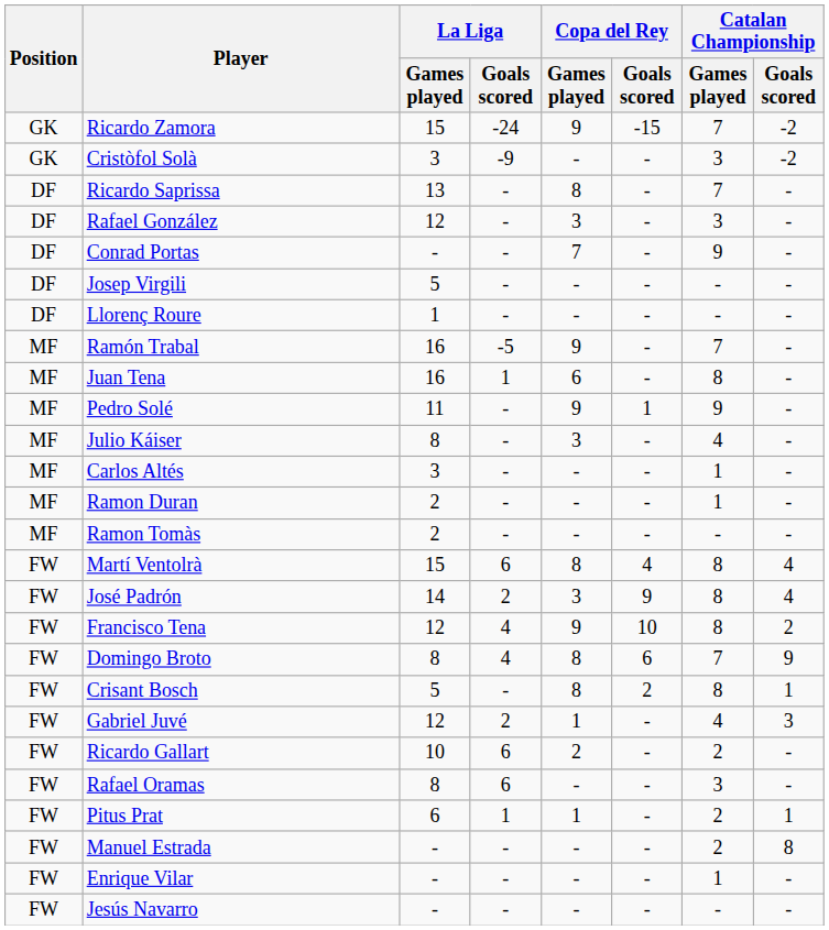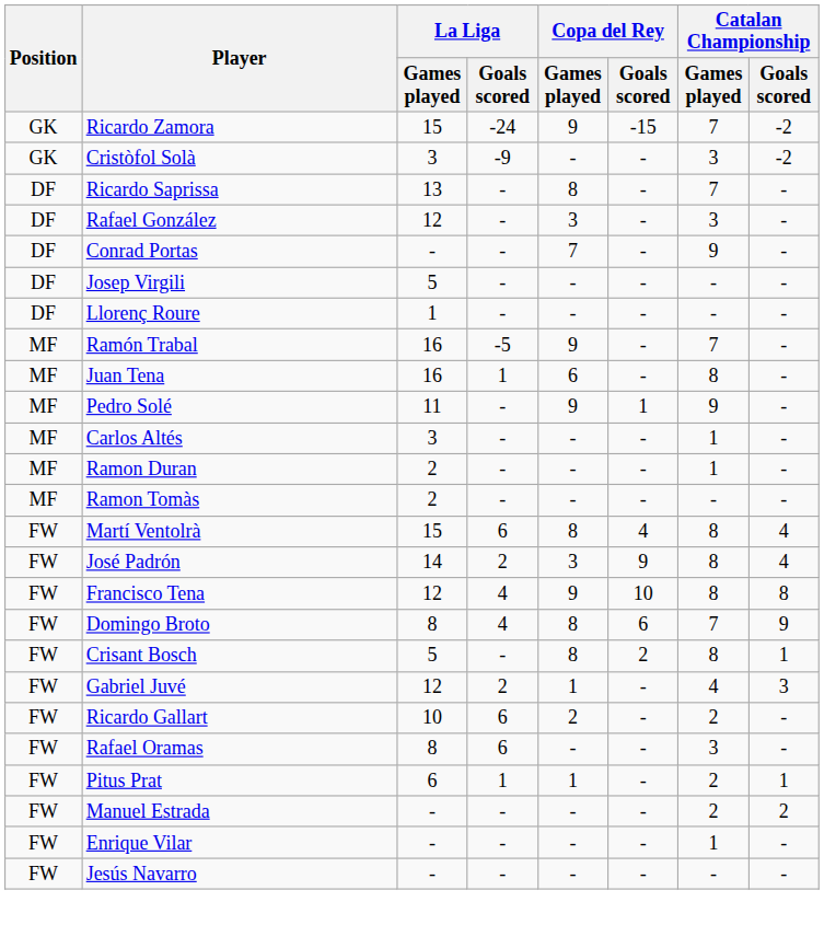- row: MF | Julio Káiser | 8 | - | 3 | - | 4 | -
Francisco Tena | Catalan Championship / Goals scored: 2 -> 8
Manuel Estrada | Catalan Championship / Goals scored: 8 -> 2
